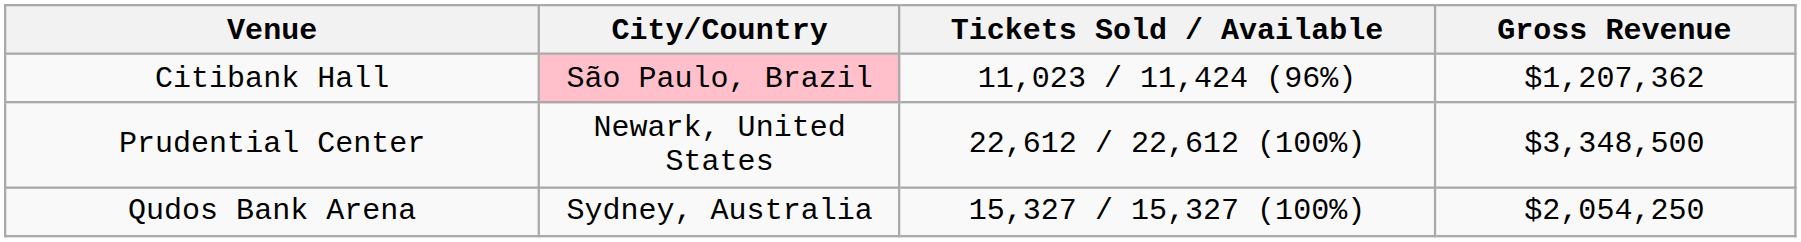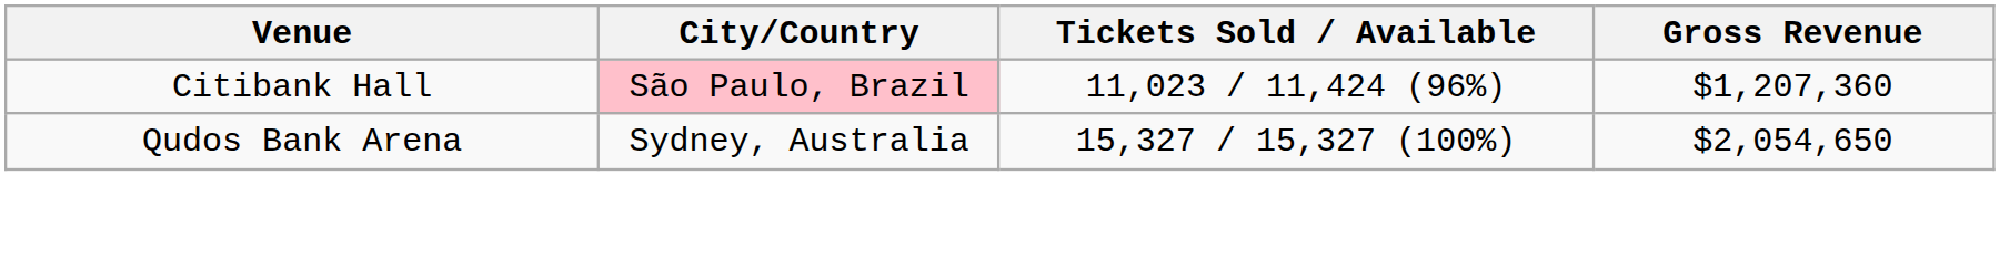Citibank Hall | Gross Revenue: $1,207,362 -> $1,207,360
- row: Prudential Center | Newark, United States | 22,612 / 22,612 (100%) | $3,348,500
Qudos Bank Arena | Gross Revenue: $2,054,250 -> $2,054,650
